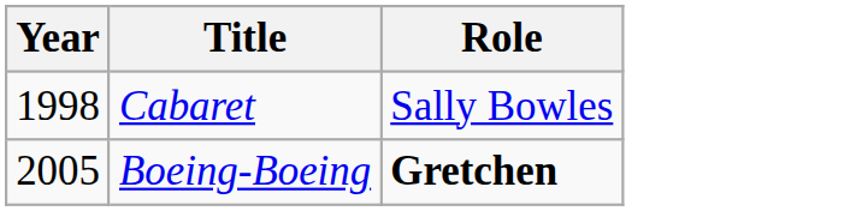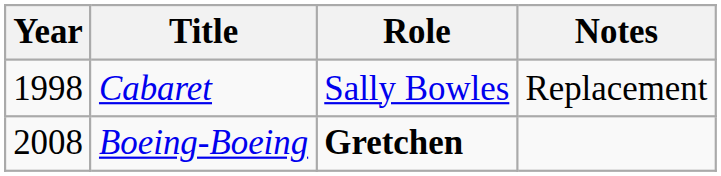+ column: Notes | Replacement
Boeing-Boeing | Year: 2005 -> 2008
